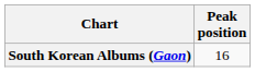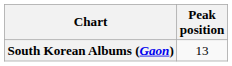South Korean Albums (Gaon) | Peak position: 16 -> 13
